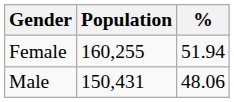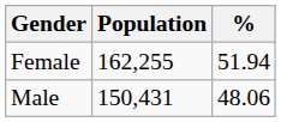Female | Population: 160,255 -> 162,255
